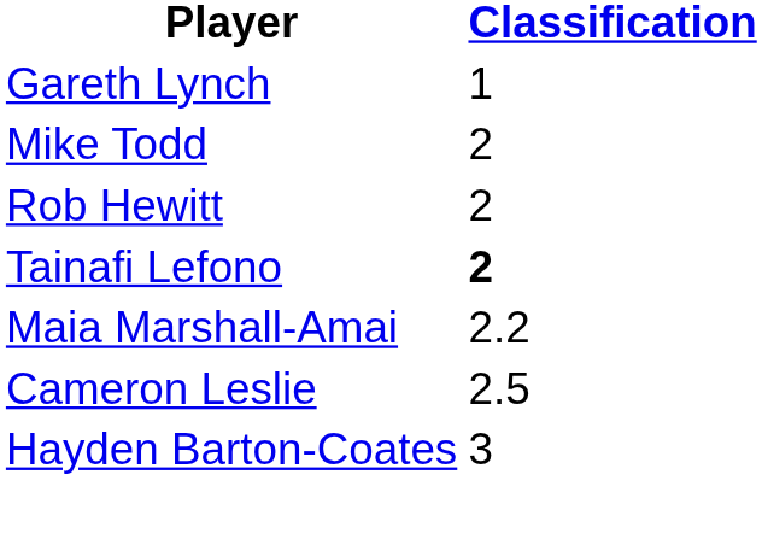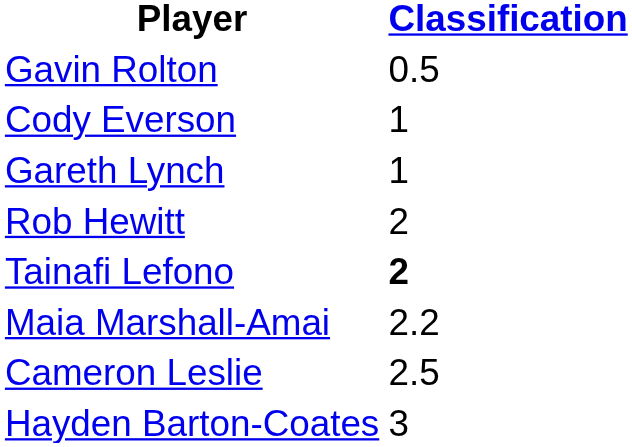+ row: Gavin Rolton | 0.5
+ row: Cody Everson | 1
- row: Mike Todd | 2
